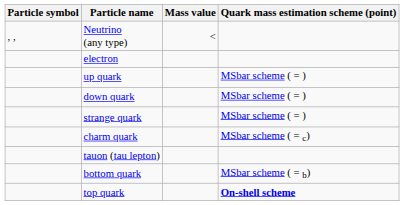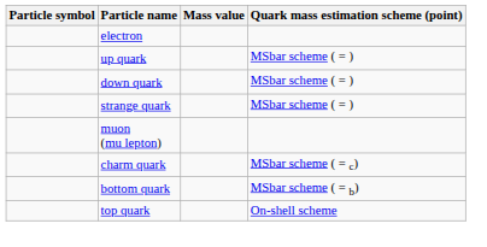- row: , , | Neutrino (any type) | <
+ row: muon (mu lepton)
- row: tauon (tau lepton)
top quark | Quark mass estimation scheme (point): bold -> normal
